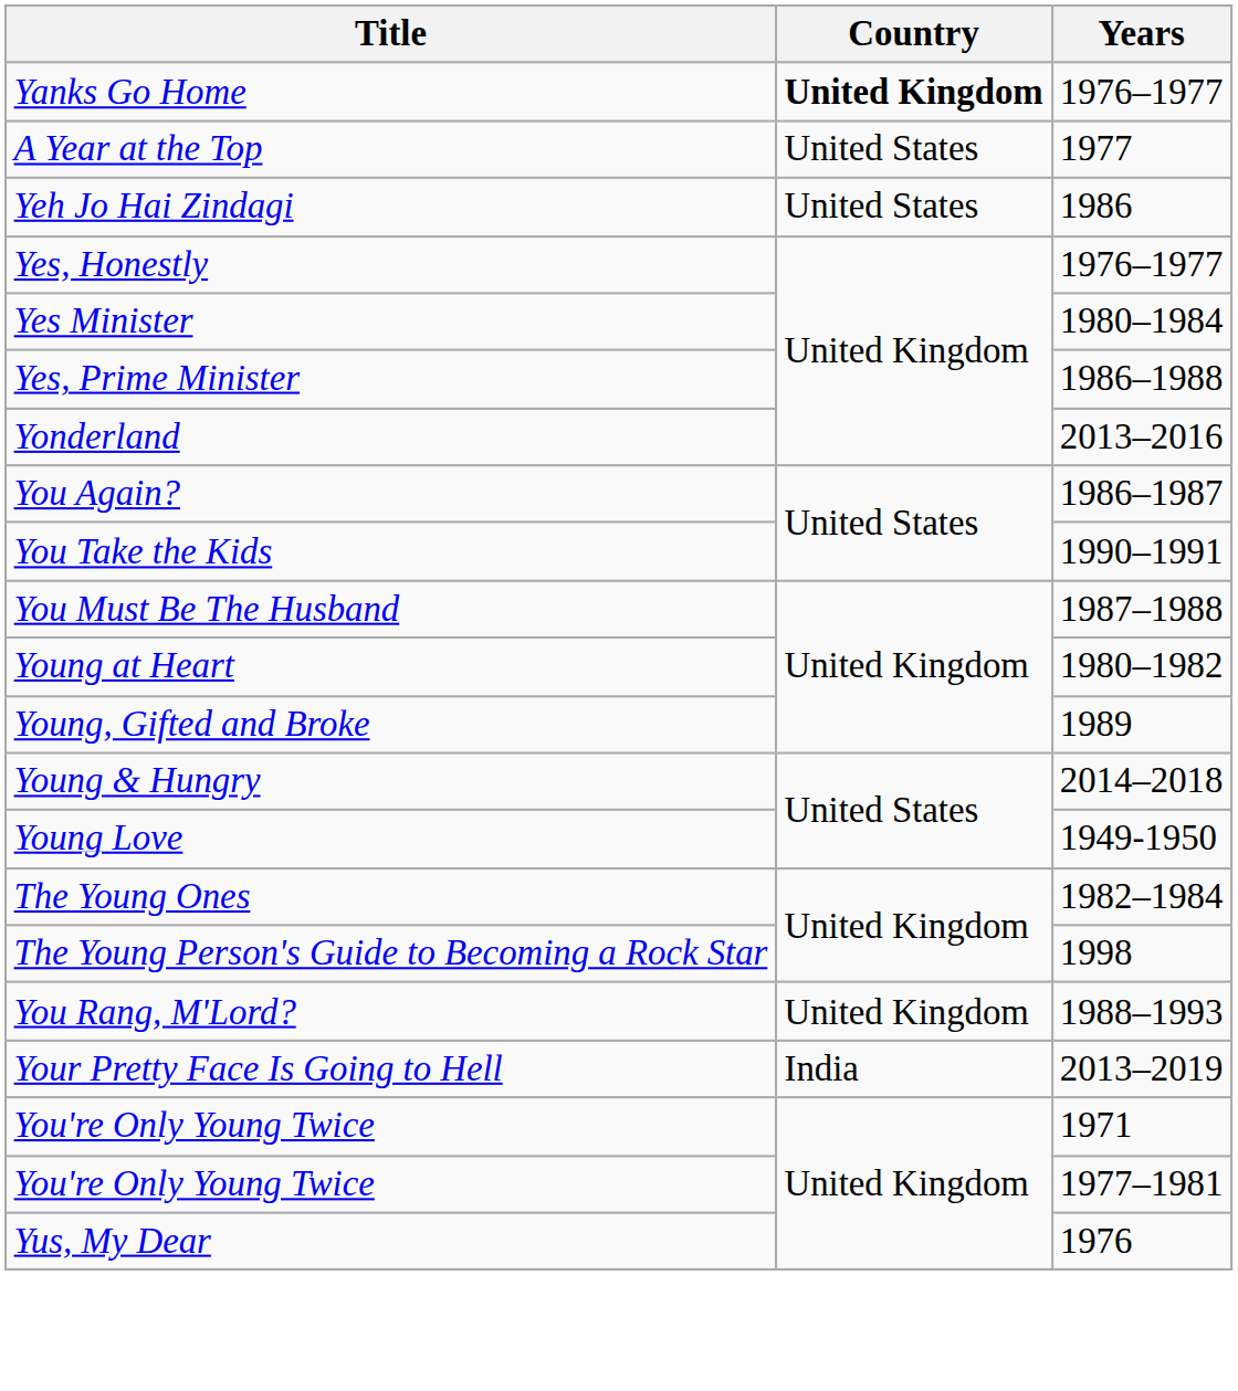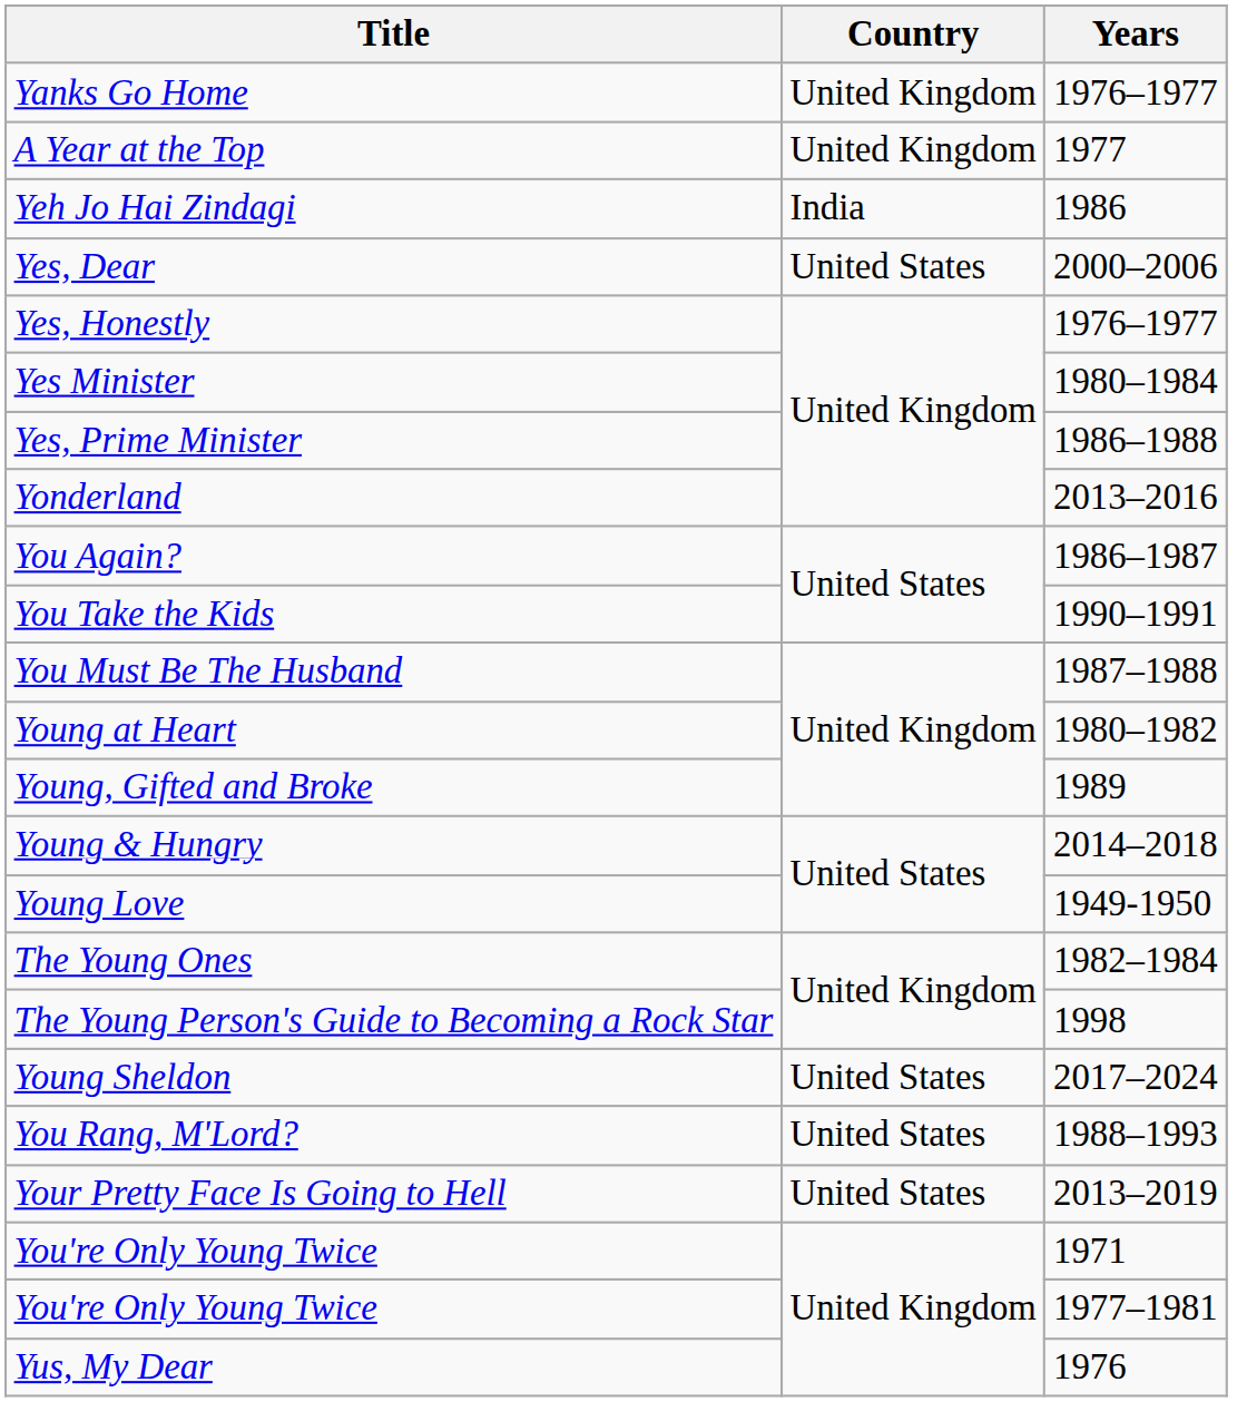Yanks Go Home | Country: bold -> normal
A Year at the Top | Country: United States -> United Kingdom
Yeh Jo Hai Zindagi | Country: United States -> India
+ row: Yes, Dear | United States | 2000–2006
+ row: Young Sheldon | United States | 2017–2024
You Rang, M'Lord? | Country: United Kingdom -> United States
Your Pretty Face Is Going to Hell | Country: India -> United States
